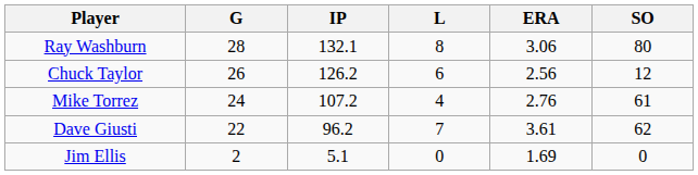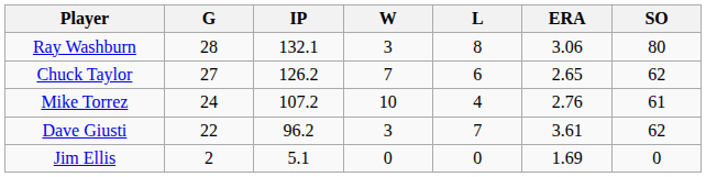+ column: W | 3 | 7 | 10 | 3 | 0
Chuck Taylor | G: 26 -> 27
Chuck Taylor | ERA: 2.56 -> 2.65
Chuck Taylor | SO: 12 -> 62
